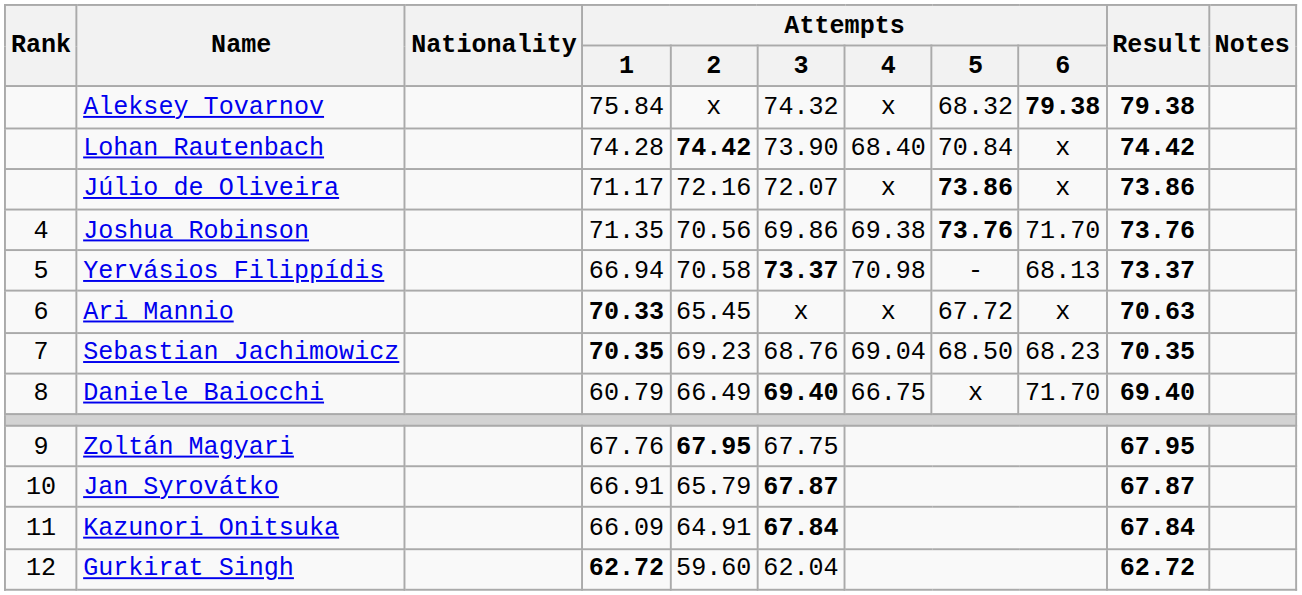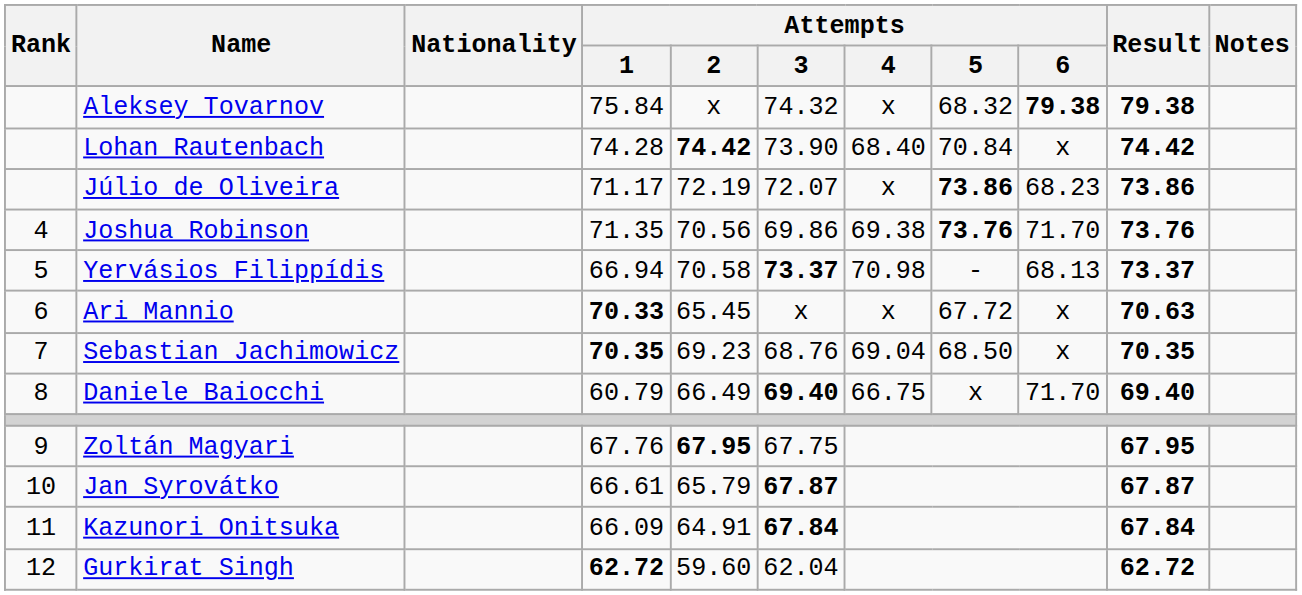Júlio de Oliveira | Attempts / 2: 72.16 -> 72.19
Júlio de Oliveira | Attempts / 6: x -> 68.23
Sebastian Jachimowicz | Attempts / 6: 68.23 -> x
Jan Syrovátko | Attempts / 1: 66.91 -> 66.61
